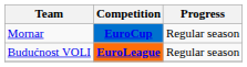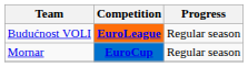rows swapped: Budućnost VOLI <-> Mornar
